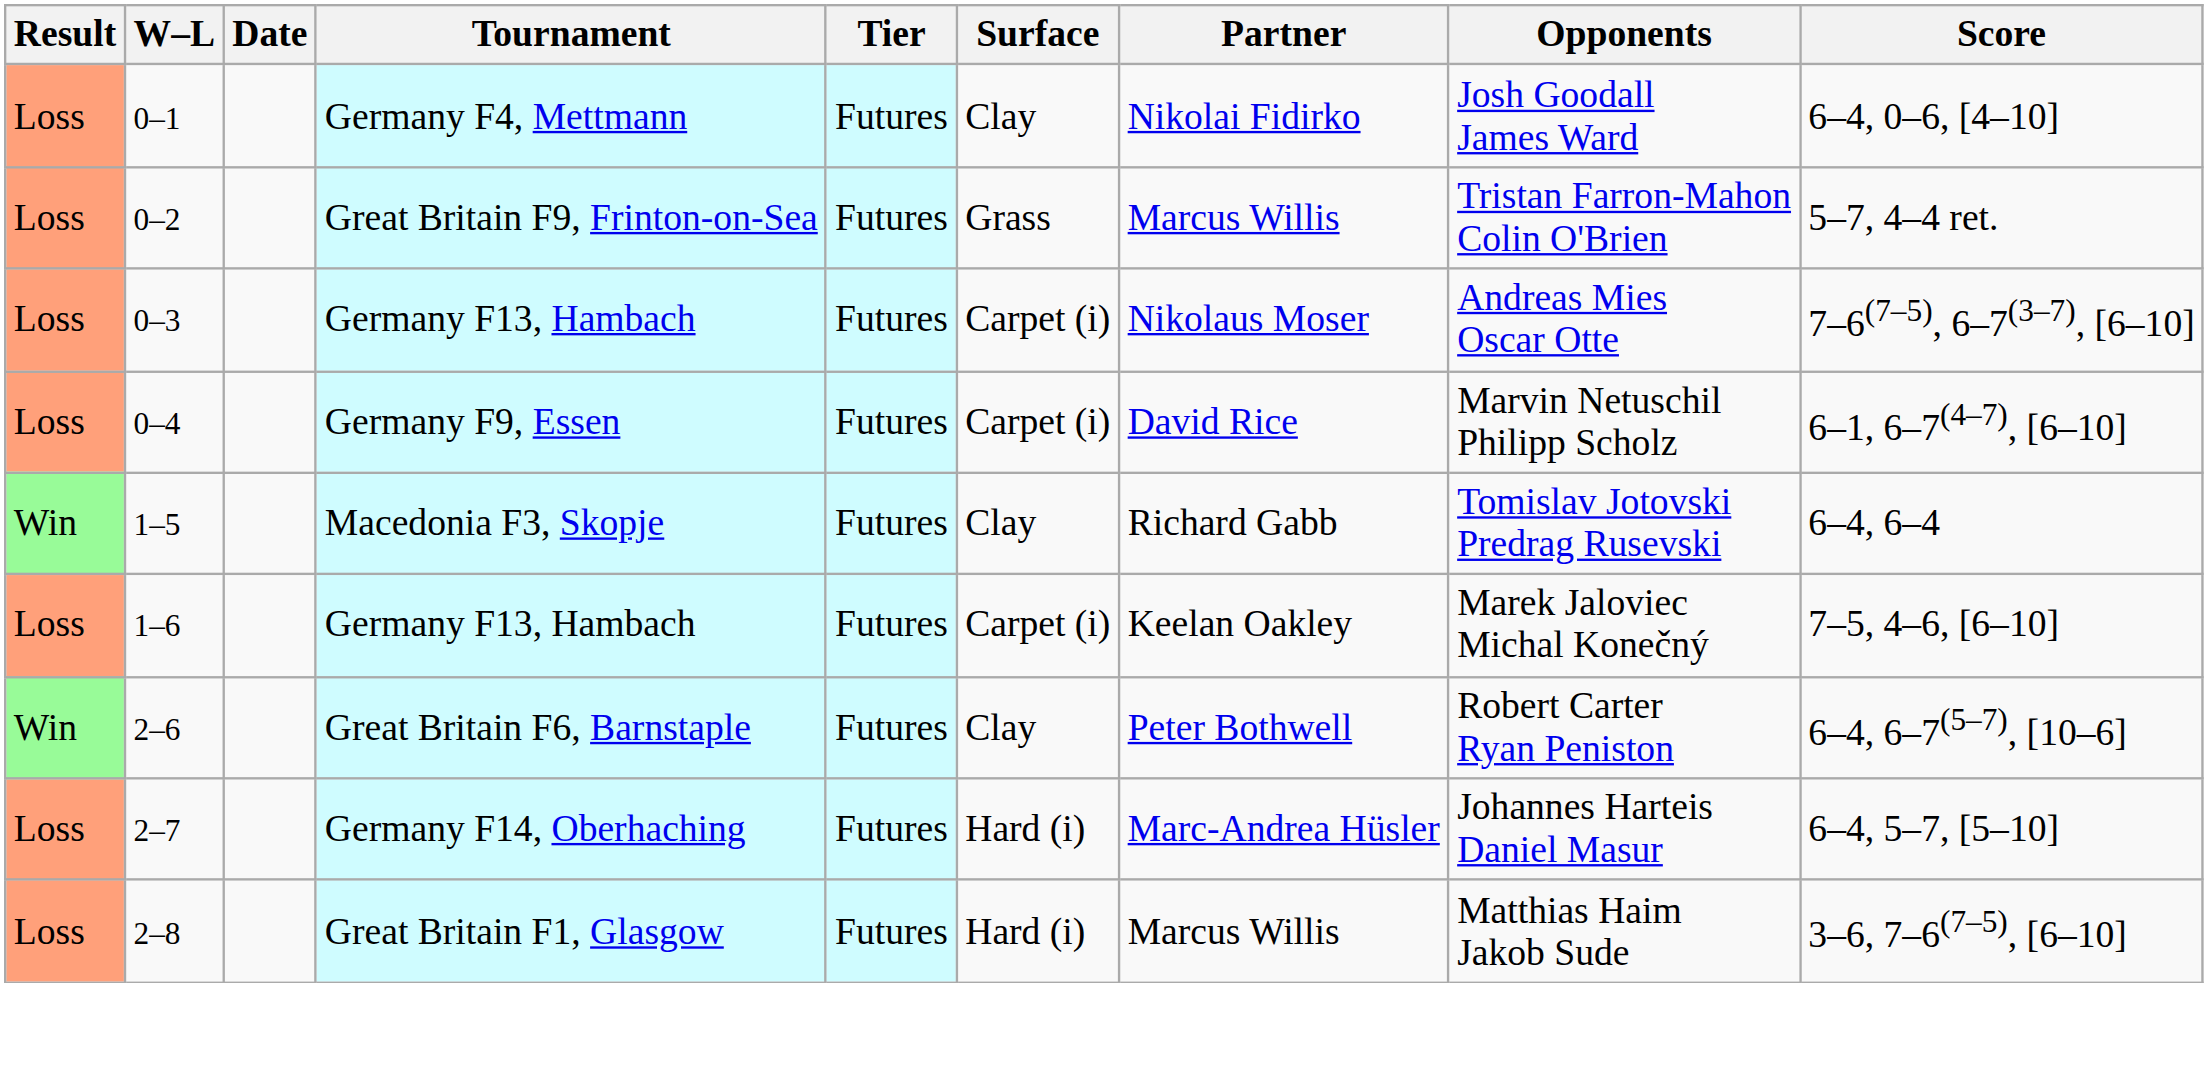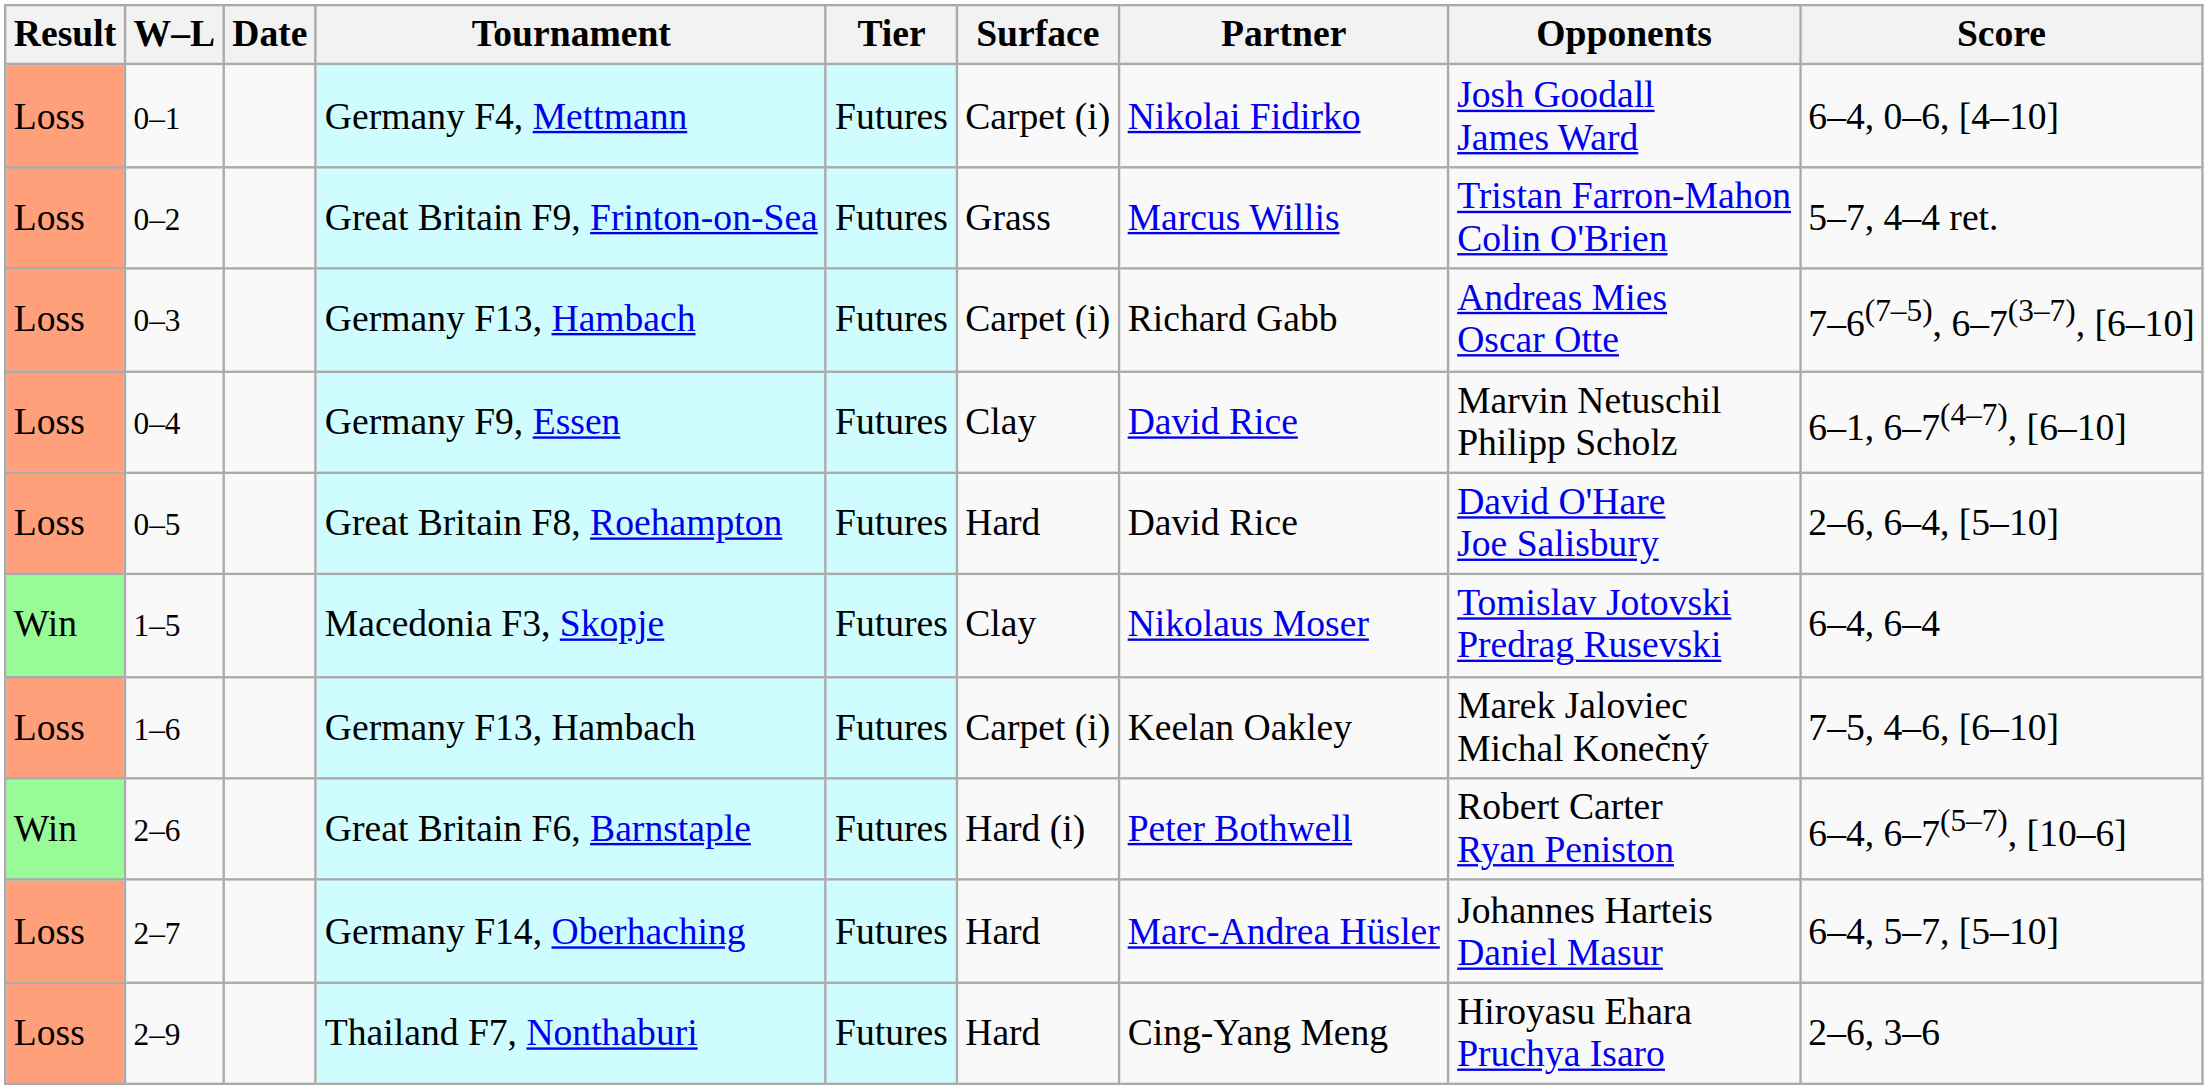Germany F4, Mettmann | Surface: Clay -> Carpet (i)
0–3 / Germany F13, Hambach | Partner: Nikolaus Moser -> Richard Gabb
Germany F9, Essen | Surface: Carpet (i) -> Clay
+ row: Loss | 0–5 | Great Britain F8, Roehampton | Futures | Hard | David Rice | David O'Hare Joe Salisbury | 2–6, 6–4, [5–10]
Macedonia F3, Skopje | Partner: Richard Gabb -> Nikolaus Moser
Great Britain F6, Barnstaple | Surface: Clay -> Hard (i)
Germany F14, Oberhaching | Surface: Hard (i) -> Hard
- row: Loss | 2–8 | Great Britain F1, Glasgow | Futures | Hard (i) | Marcus Willis | Matthias Haim Jakob Sude | 3–6, 7–6(7–5), [6–10]
+ row: Loss | 2–9 | Thailand F7, Nonthaburi | Futures | Hard | Cing-Yang Meng | Hiroyasu Ehara Pruchya Isaro | 2–6, 3–6
